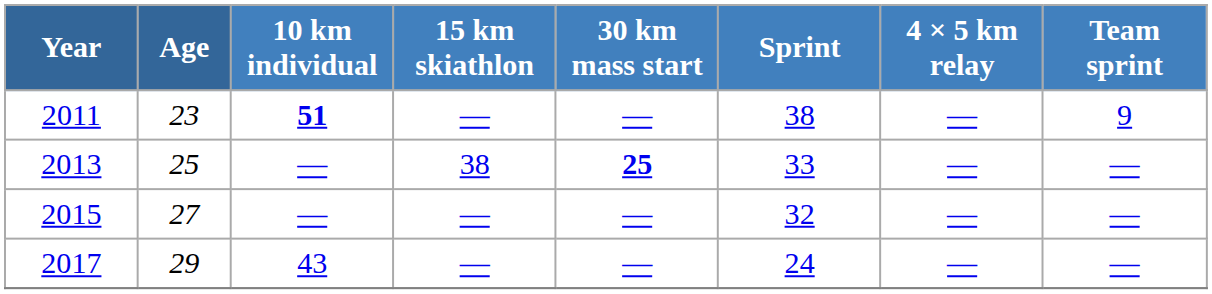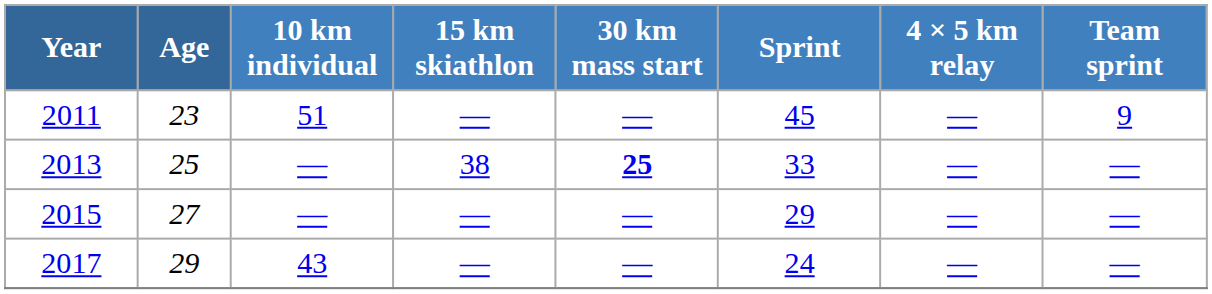2011 | 10 km individual: bold -> normal
2011 | Sprint: 38 -> 45
2015 | Sprint: 32 -> 29
